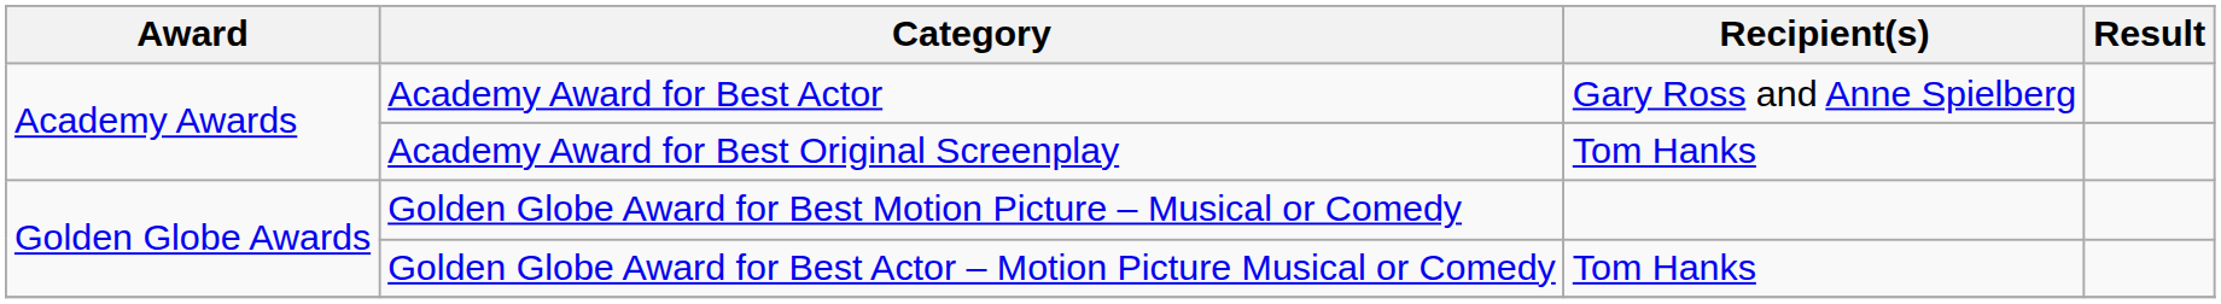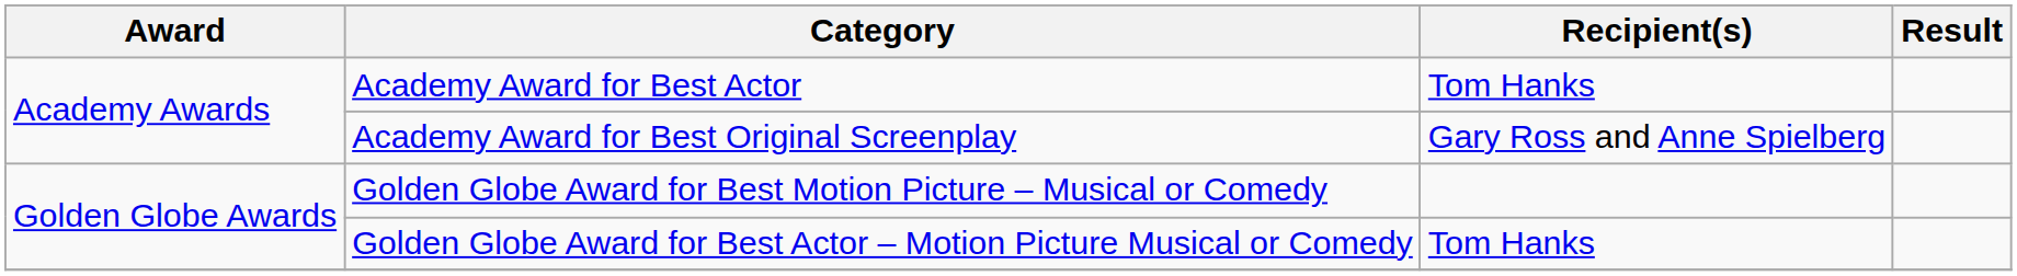Academy Award for Best Actor | Recipient(s): Gary Ross and Anne Spielberg -> Tom Hanks
Academy Award for Best Original Screenplay | Recipient(s): Tom Hanks -> Gary Ross and Anne Spielberg
